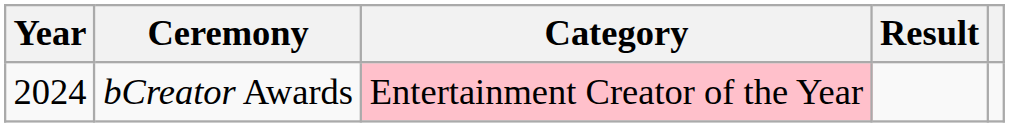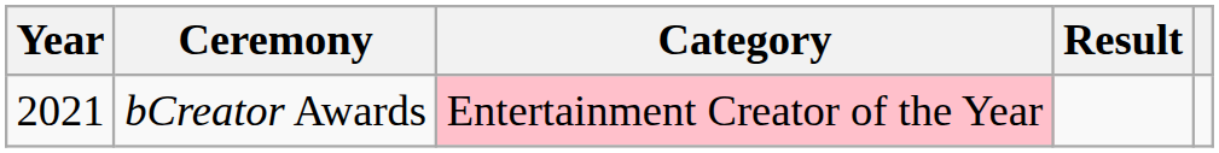bCreator Awards | Year: 2024 -> 2021
